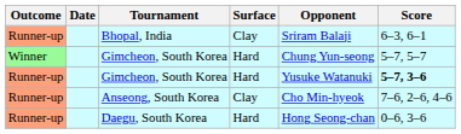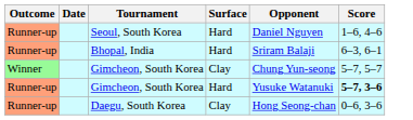+ row: Runner-up | Seoul, South Korea | Hard | Daniel Nguyen | 1–6, 4–6
Bhopal, India | Surface: Clay -> Hard
Winner / Gimcheon, South Korea | Surface: Hard -> Clay
- row: Runner-up | Anseong, South Korea | Clay | Cho Min-hyeok | 7–6, 2–6, 4–6
Daegu, South Korea | Surface: Hard -> Clay
